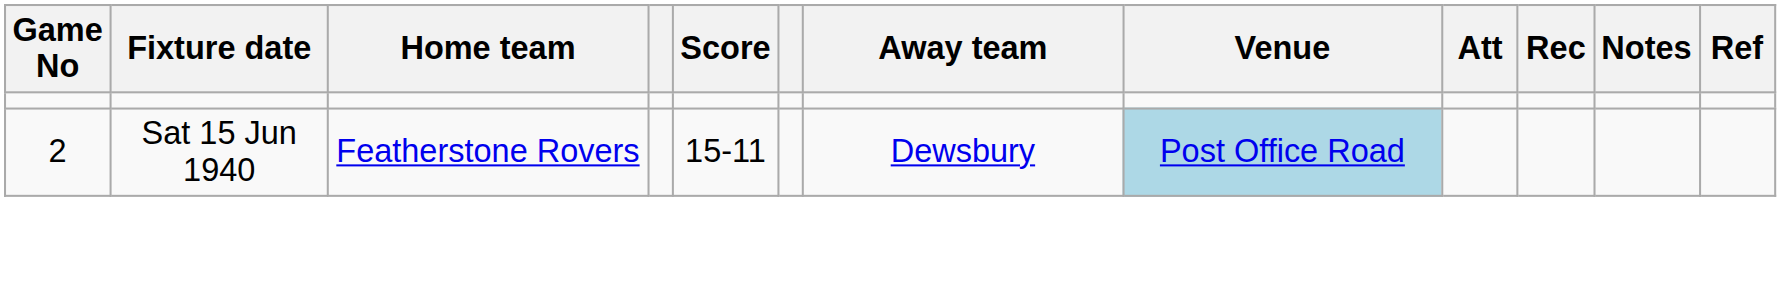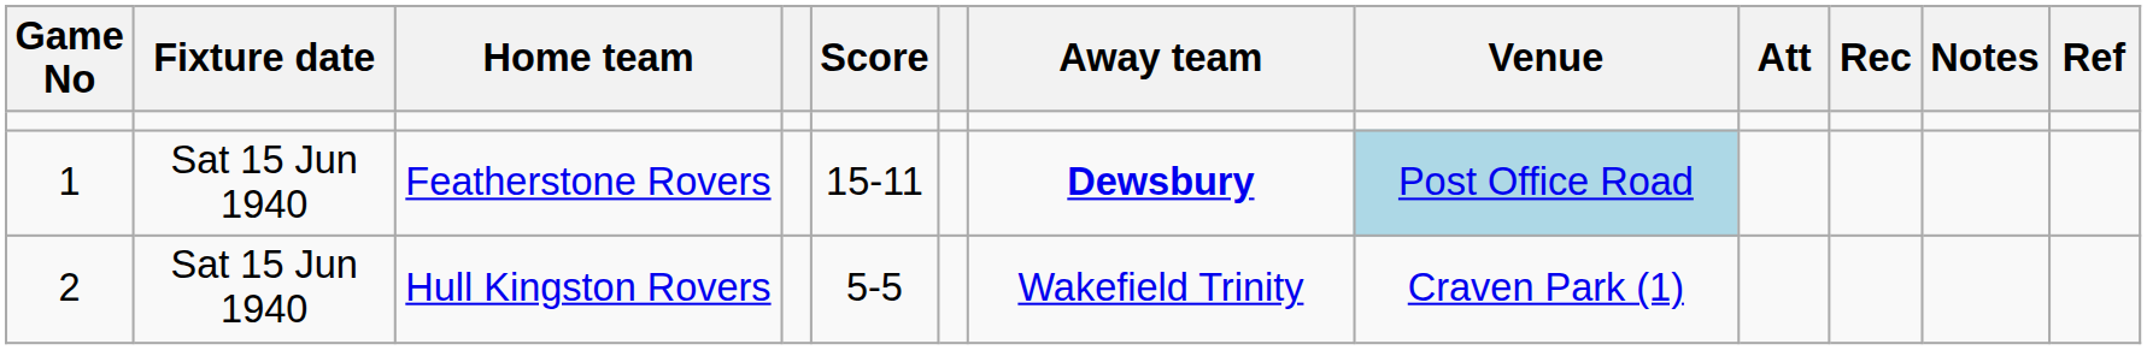Featherstone Rovers | Game No: 2 -> 1
Featherstone Rovers | Away team: normal -> bold
+ row: 2 | Sat 15 Jun 1940 | Hull Kingston Rovers | 5-5 | Wakefield Trinity | Craven Park (1)
